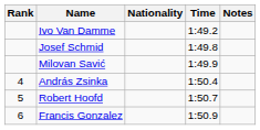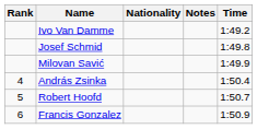columns swapped: Time <-> Notes
